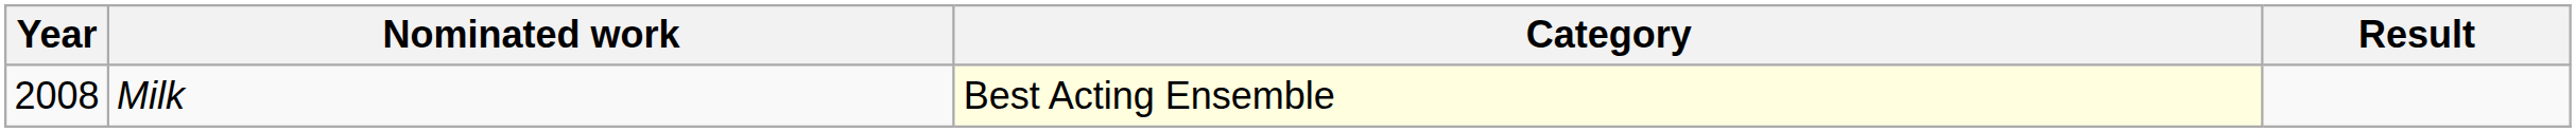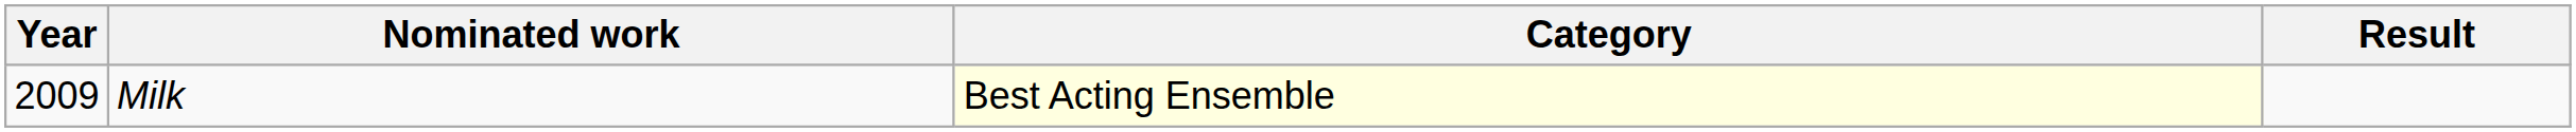Milk | Year: 2008 -> 2009
